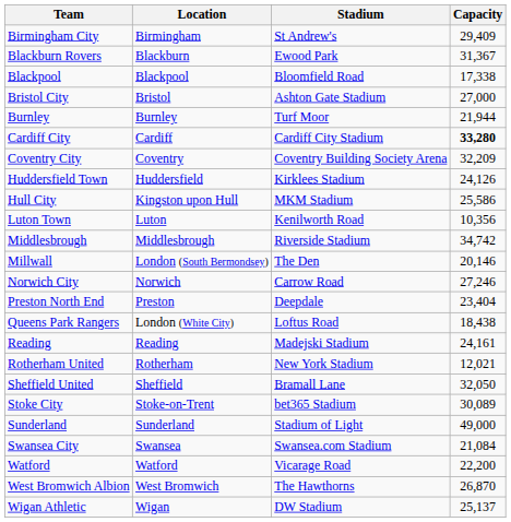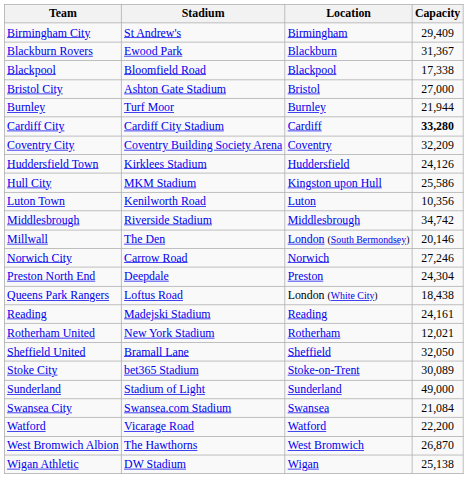columns swapped: Location <-> Stadium
Preston North End | Capacity: 23,404 -> 24,304
Wigan Athletic | Capacity: 25,137 -> 25,138
